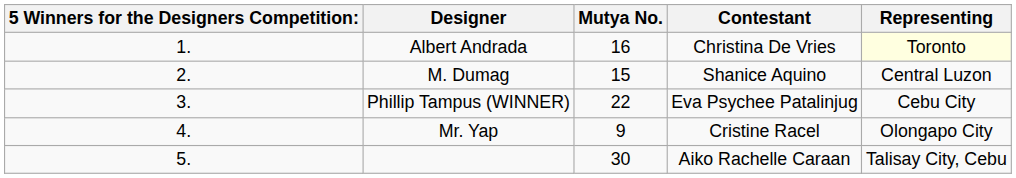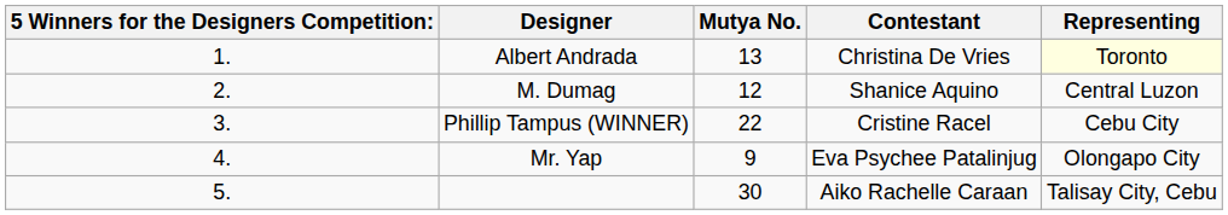Albert Andrada | Mutya No.: 16 -> 13
M. Dumag | Mutya No.: 15 -> 12
Phillip Tampus (WINNER) | Contestant: Eva Psychee Patalinjug -> Cristine Racel
Mr. Yap | Contestant: Cristine Racel -> Eva Psychee Patalinjug
